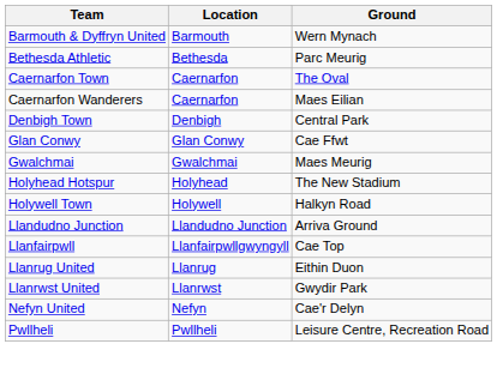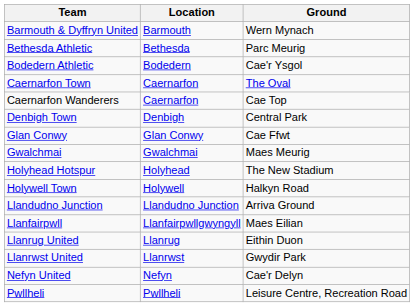+ row: Bodedern Athletic | Bodedern | Cae'r Ysgol
Caernarfon Wanderers | Ground: Maes Eilian -> Cae Top
Llanfairpwll | Ground: Cae Top -> Maes Eilian
